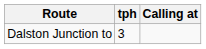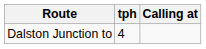Dalston Junction to | tph: 3 -> 4
